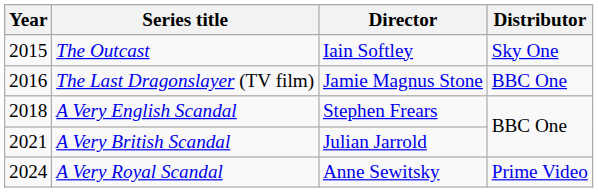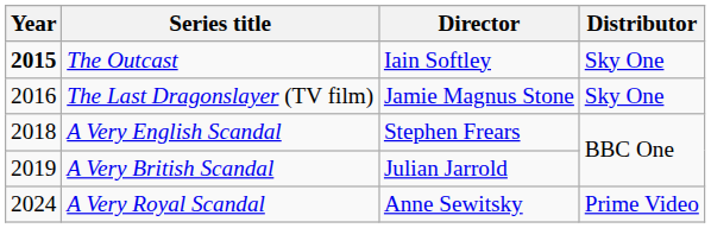The Outcast | Year: normal -> bold
The Last Dragonslayer (TV film) | Distributor: BBC One -> Sky One
A Very British Scandal | Year: 2021 -> 2019
